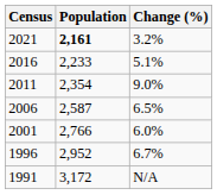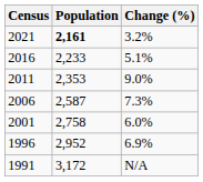2011 | Population: 2,354 -> 2,353
2006 | Change (%): 6.5% -> 7.3%
2001 | Population: 2,766 -> 2,758
1996 | Change (%): 6.7% -> 6.9%
